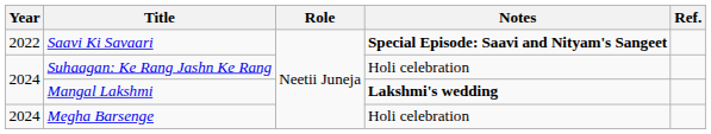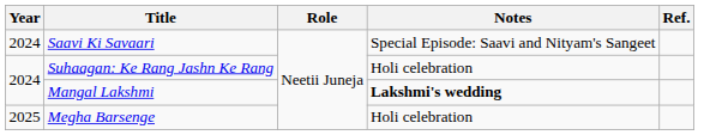Saavi Ki Savaari | Year: 2022 -> 2024
Saavi Ki Savaari | Notes: bold -> normal
Megha Barsenge | Year: 2024 -> 2025
